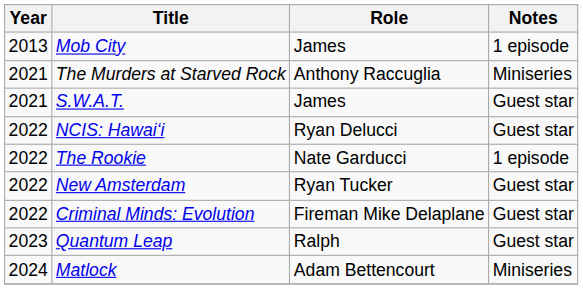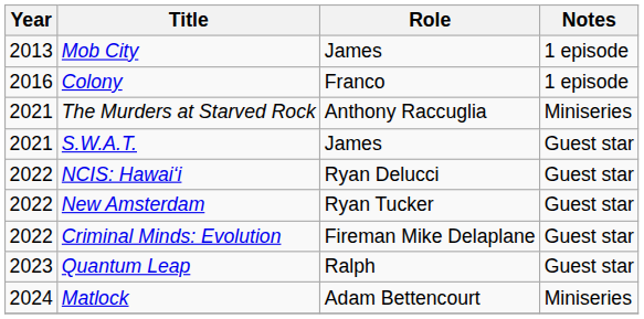+ row: 2016 | Colony | Franco | 1 episode
- row: 2022 | The Rookie | Nate Garducci | 1 episode
